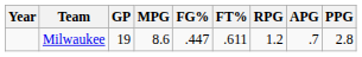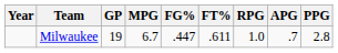Milwaukee | MPG: 8.6 -> 6.7
Milwaukee | RPG: 1.2 -> 1.0
